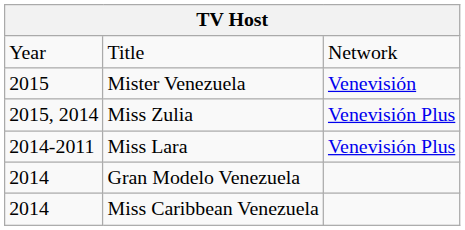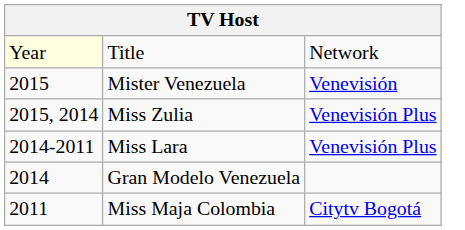Title | column 1: no background -> lightyellow background
- row: 2014 | Miss Caribbean Venezuela
+ row: 2011 | Miss Maja Colombia | Citytv Bogotá
